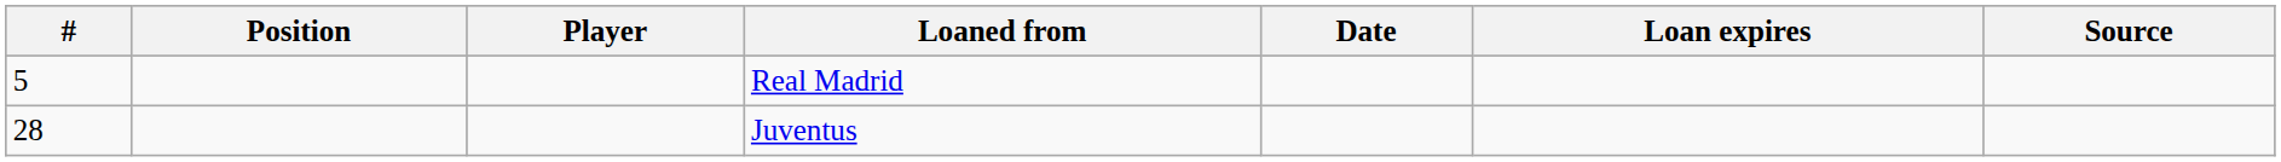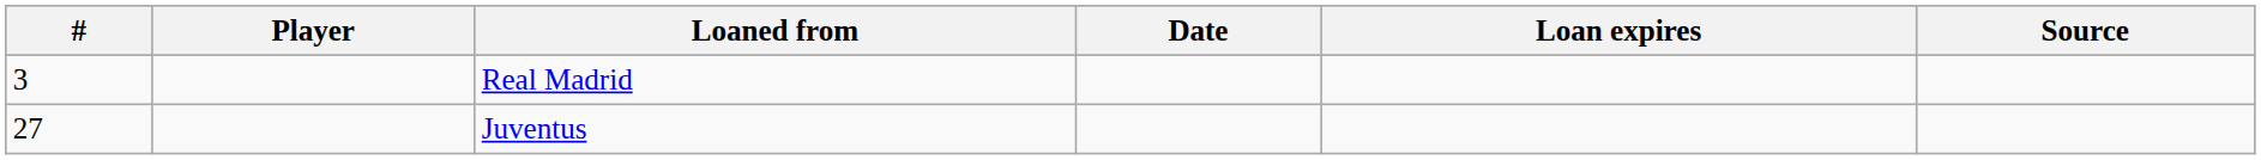- column: Position
Real Madrid | #: 5 -> 3
Juventus | #: 28 -> 27
